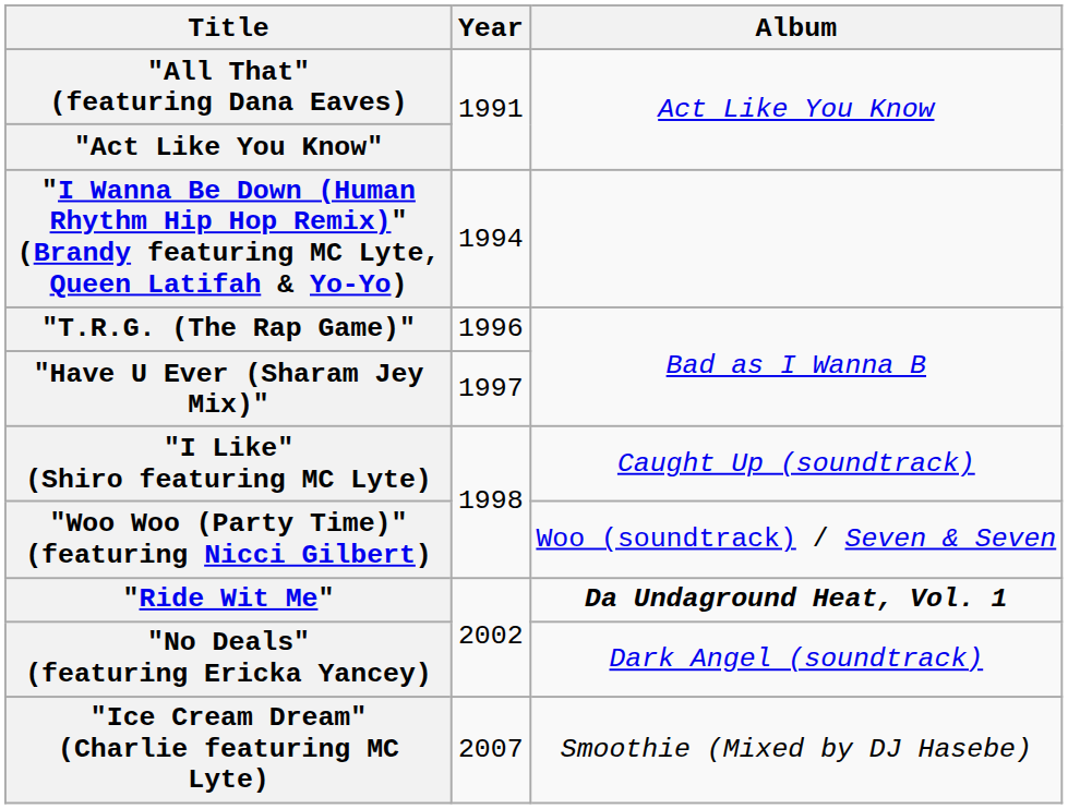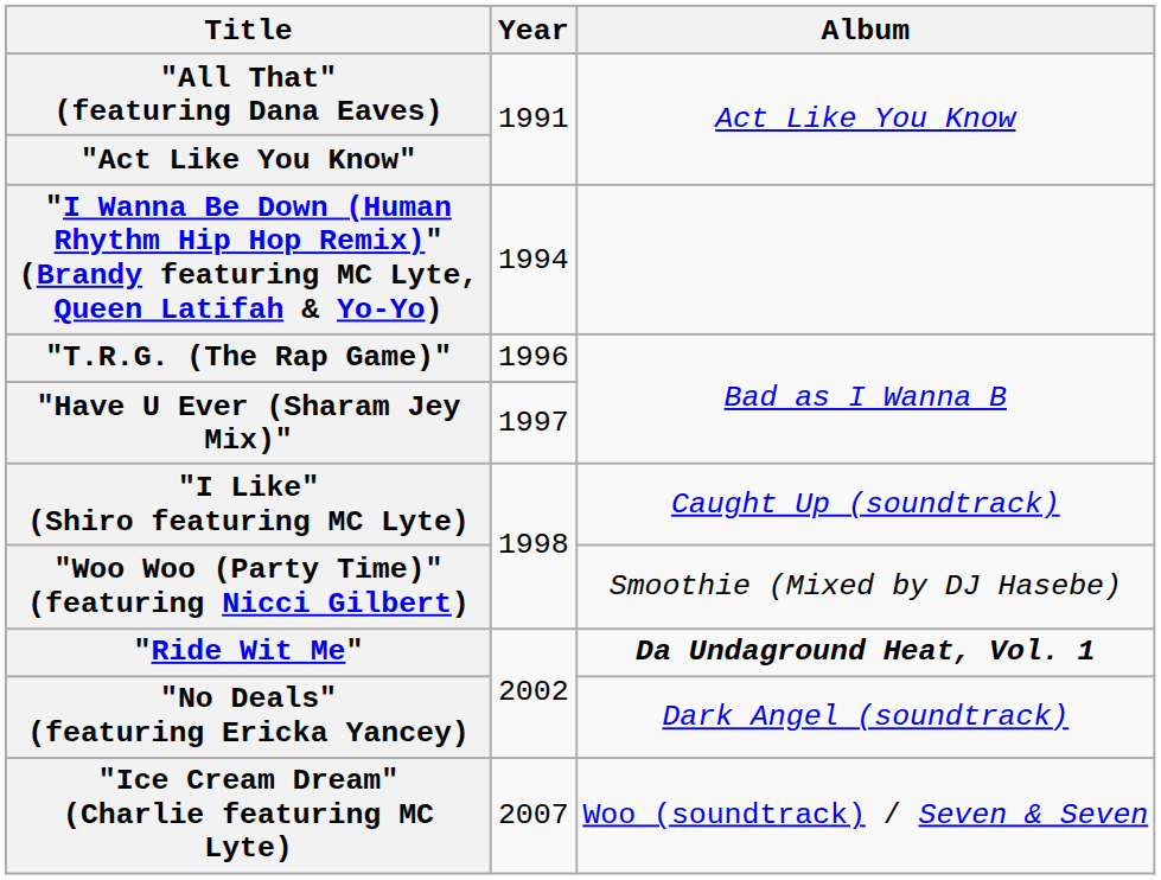"Woo Woo (Party Time)" (featuring Nicci Gilbert) | Album: Woo (soundtrack) / Seven & Seven -> Smoothie (Mixed by DJ Hasebe)
"Ice Cream Dream" (Charlie featuring MC Lyte) | Album: Smoothie (Mixed by DJ Hasebe) -> Woo (soundtrack) / Seven & Seven
